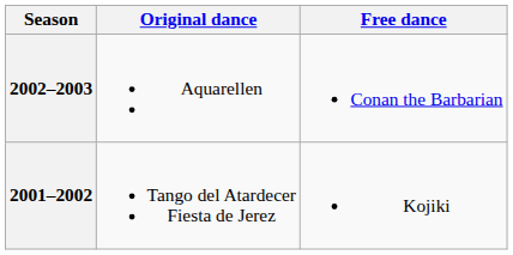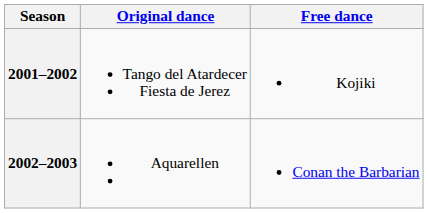rows swapped: 2002–2003 <-> 2001–2002
